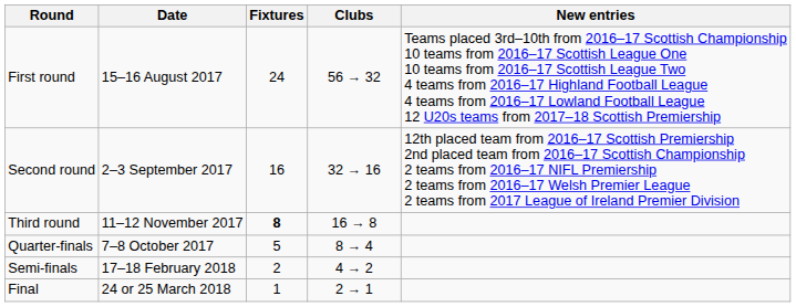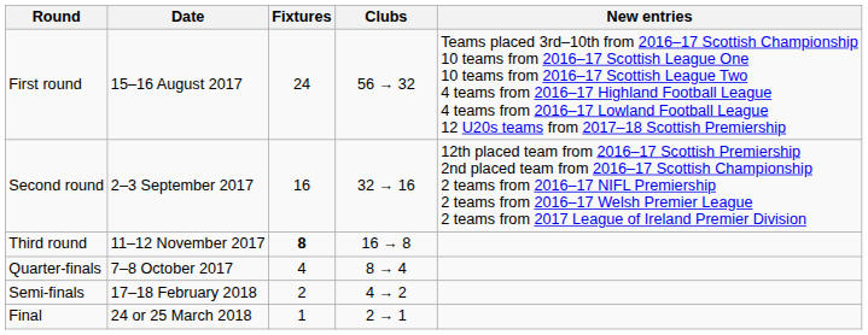Quarter-finals | Fixtures: 5 -> 4
